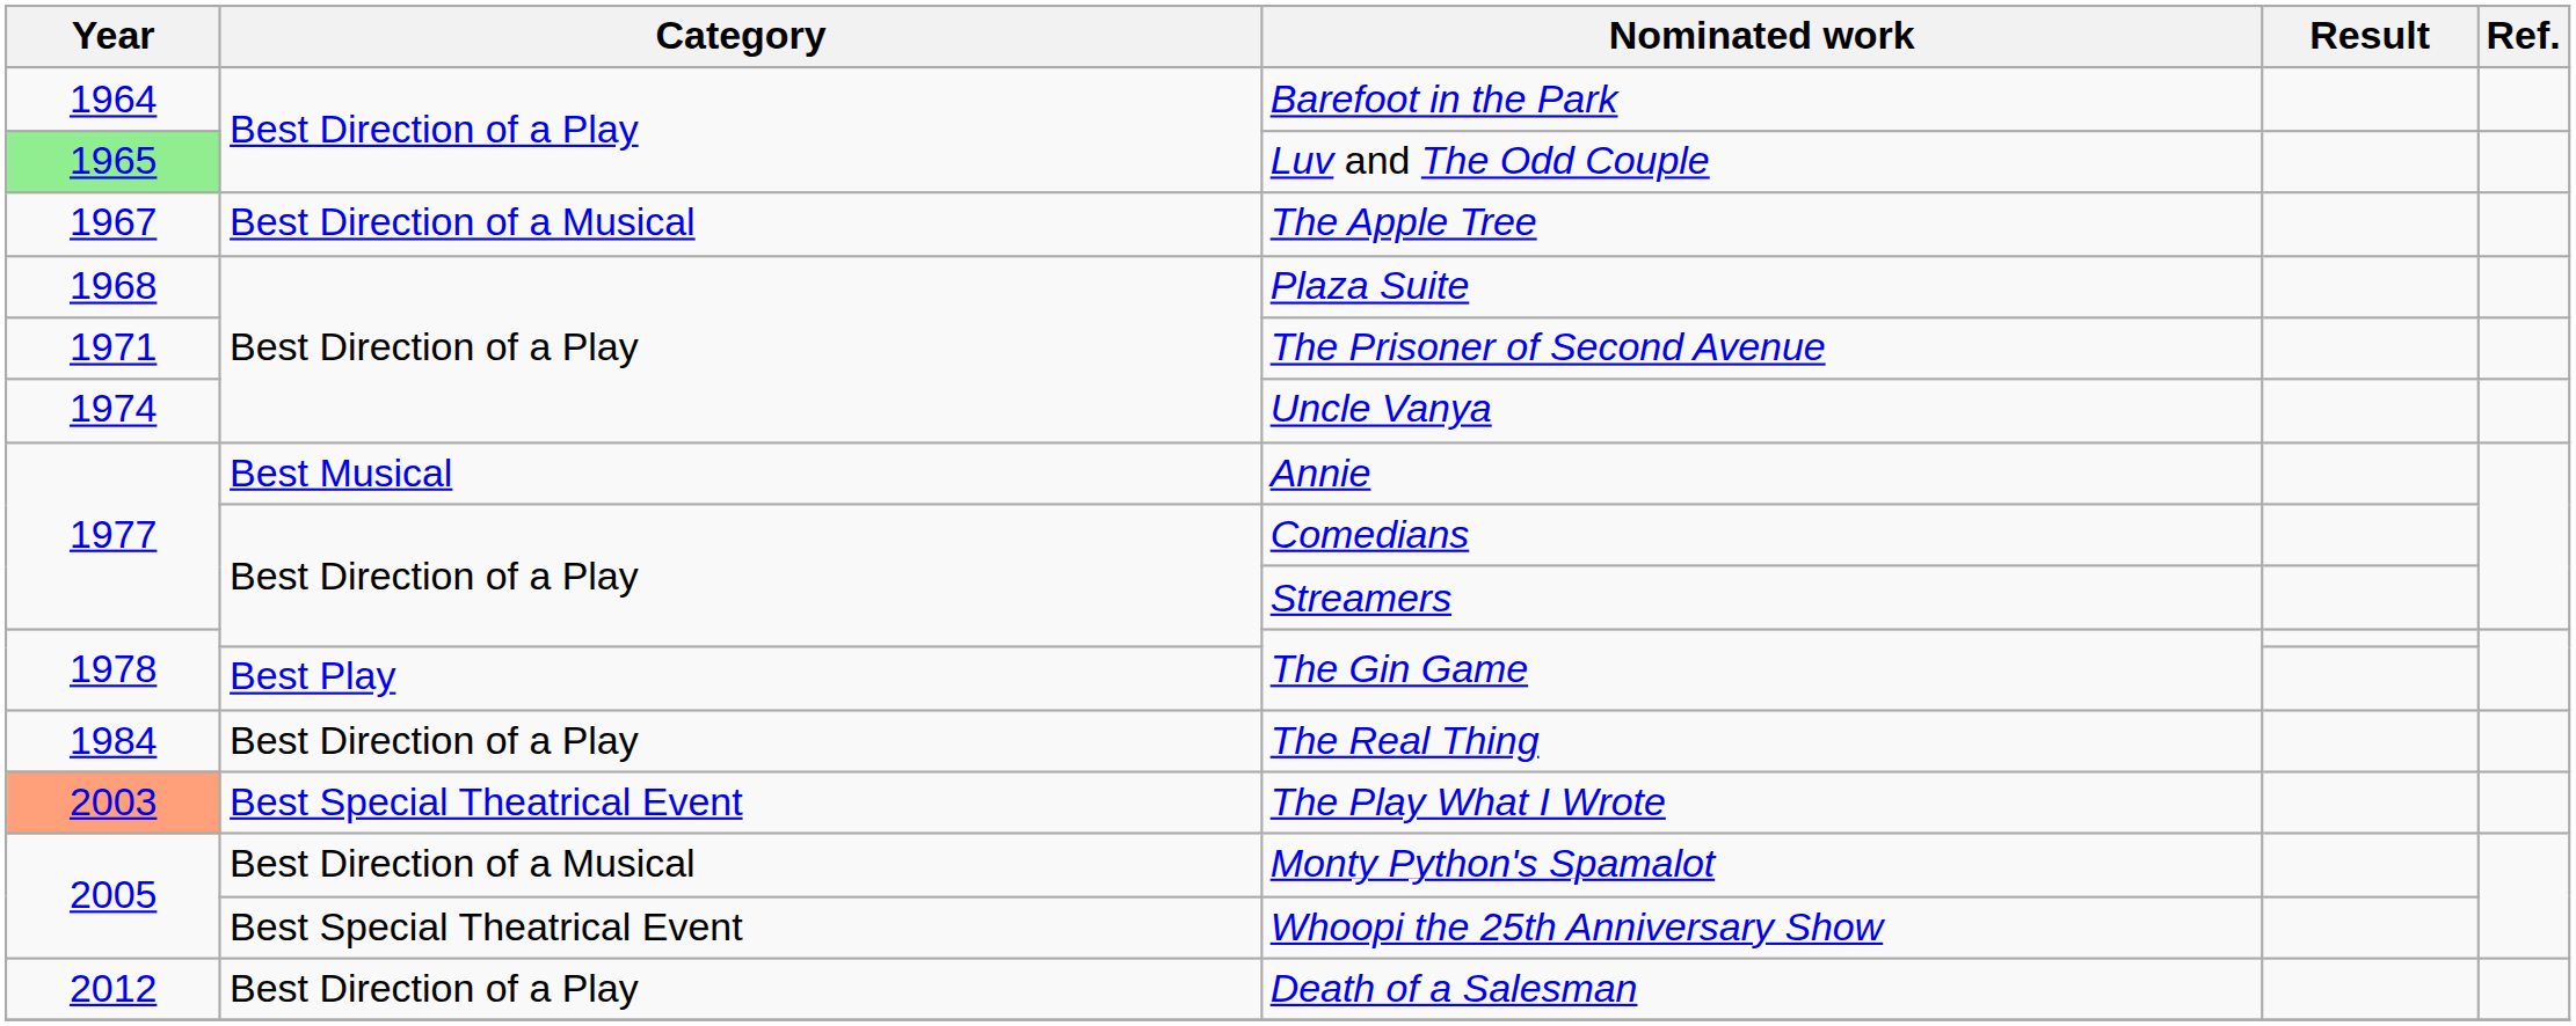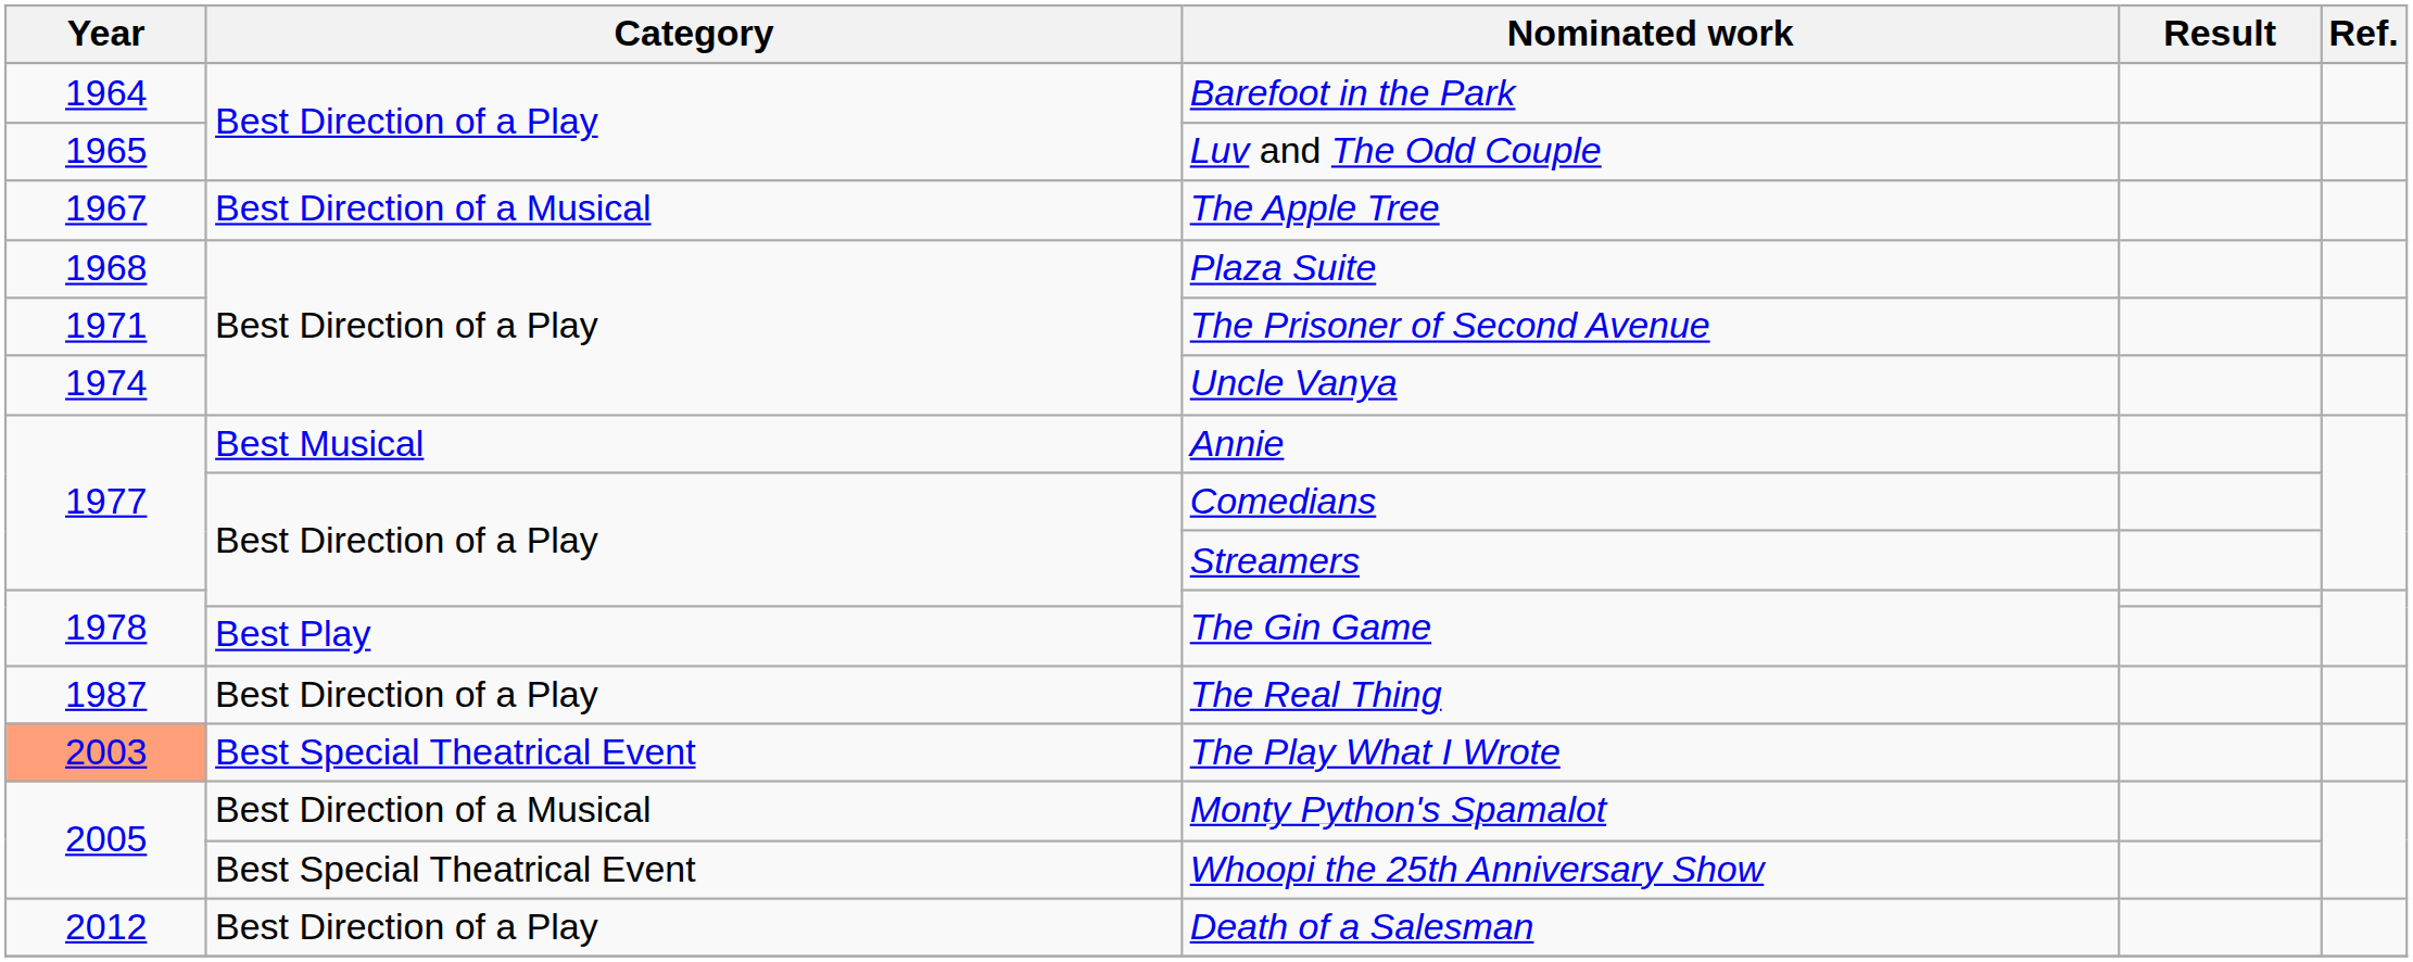Luv and The Odd Couple | Year: lightgreen background -> no background
The Real Thing | Year: 1984 -> 1987
